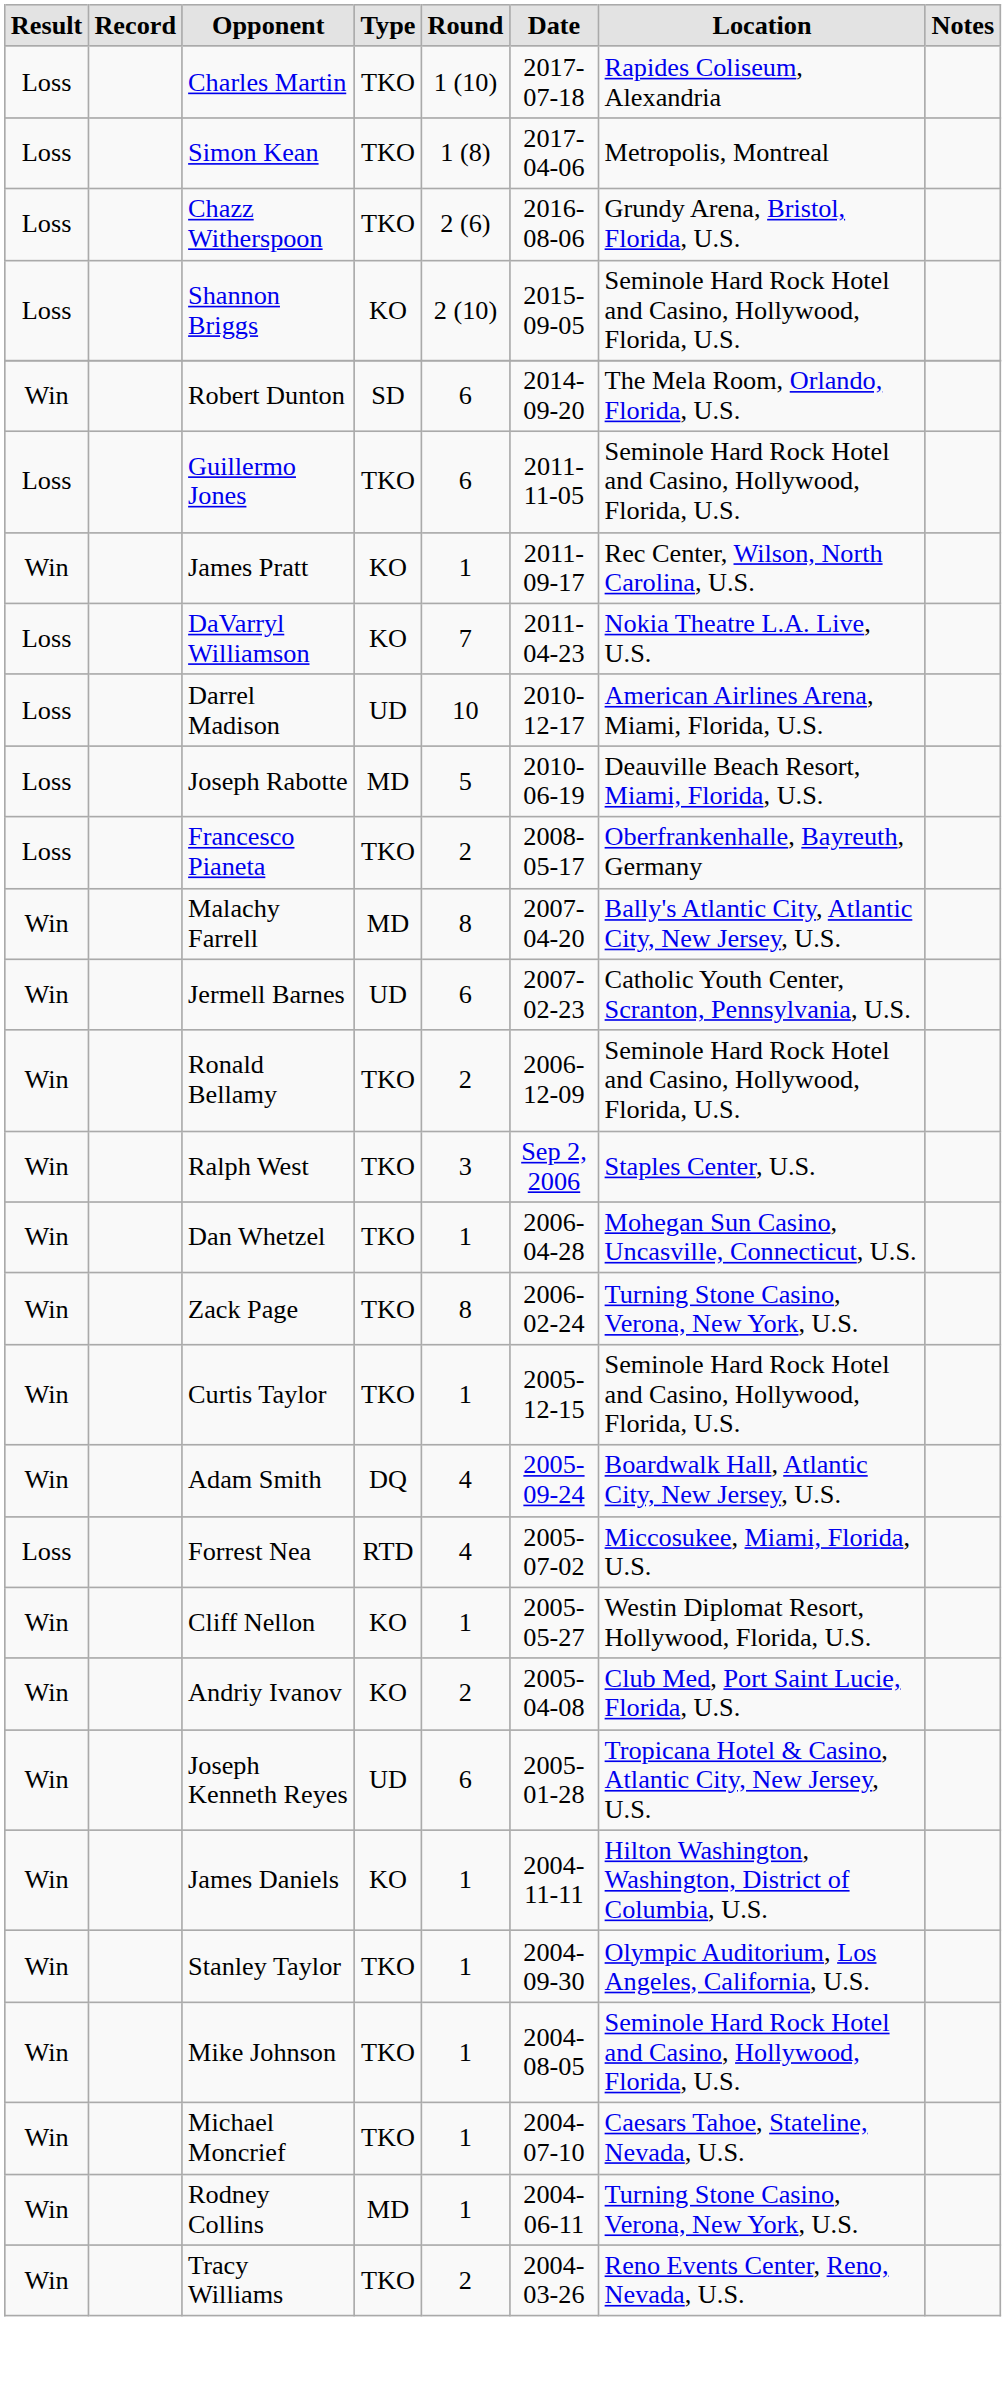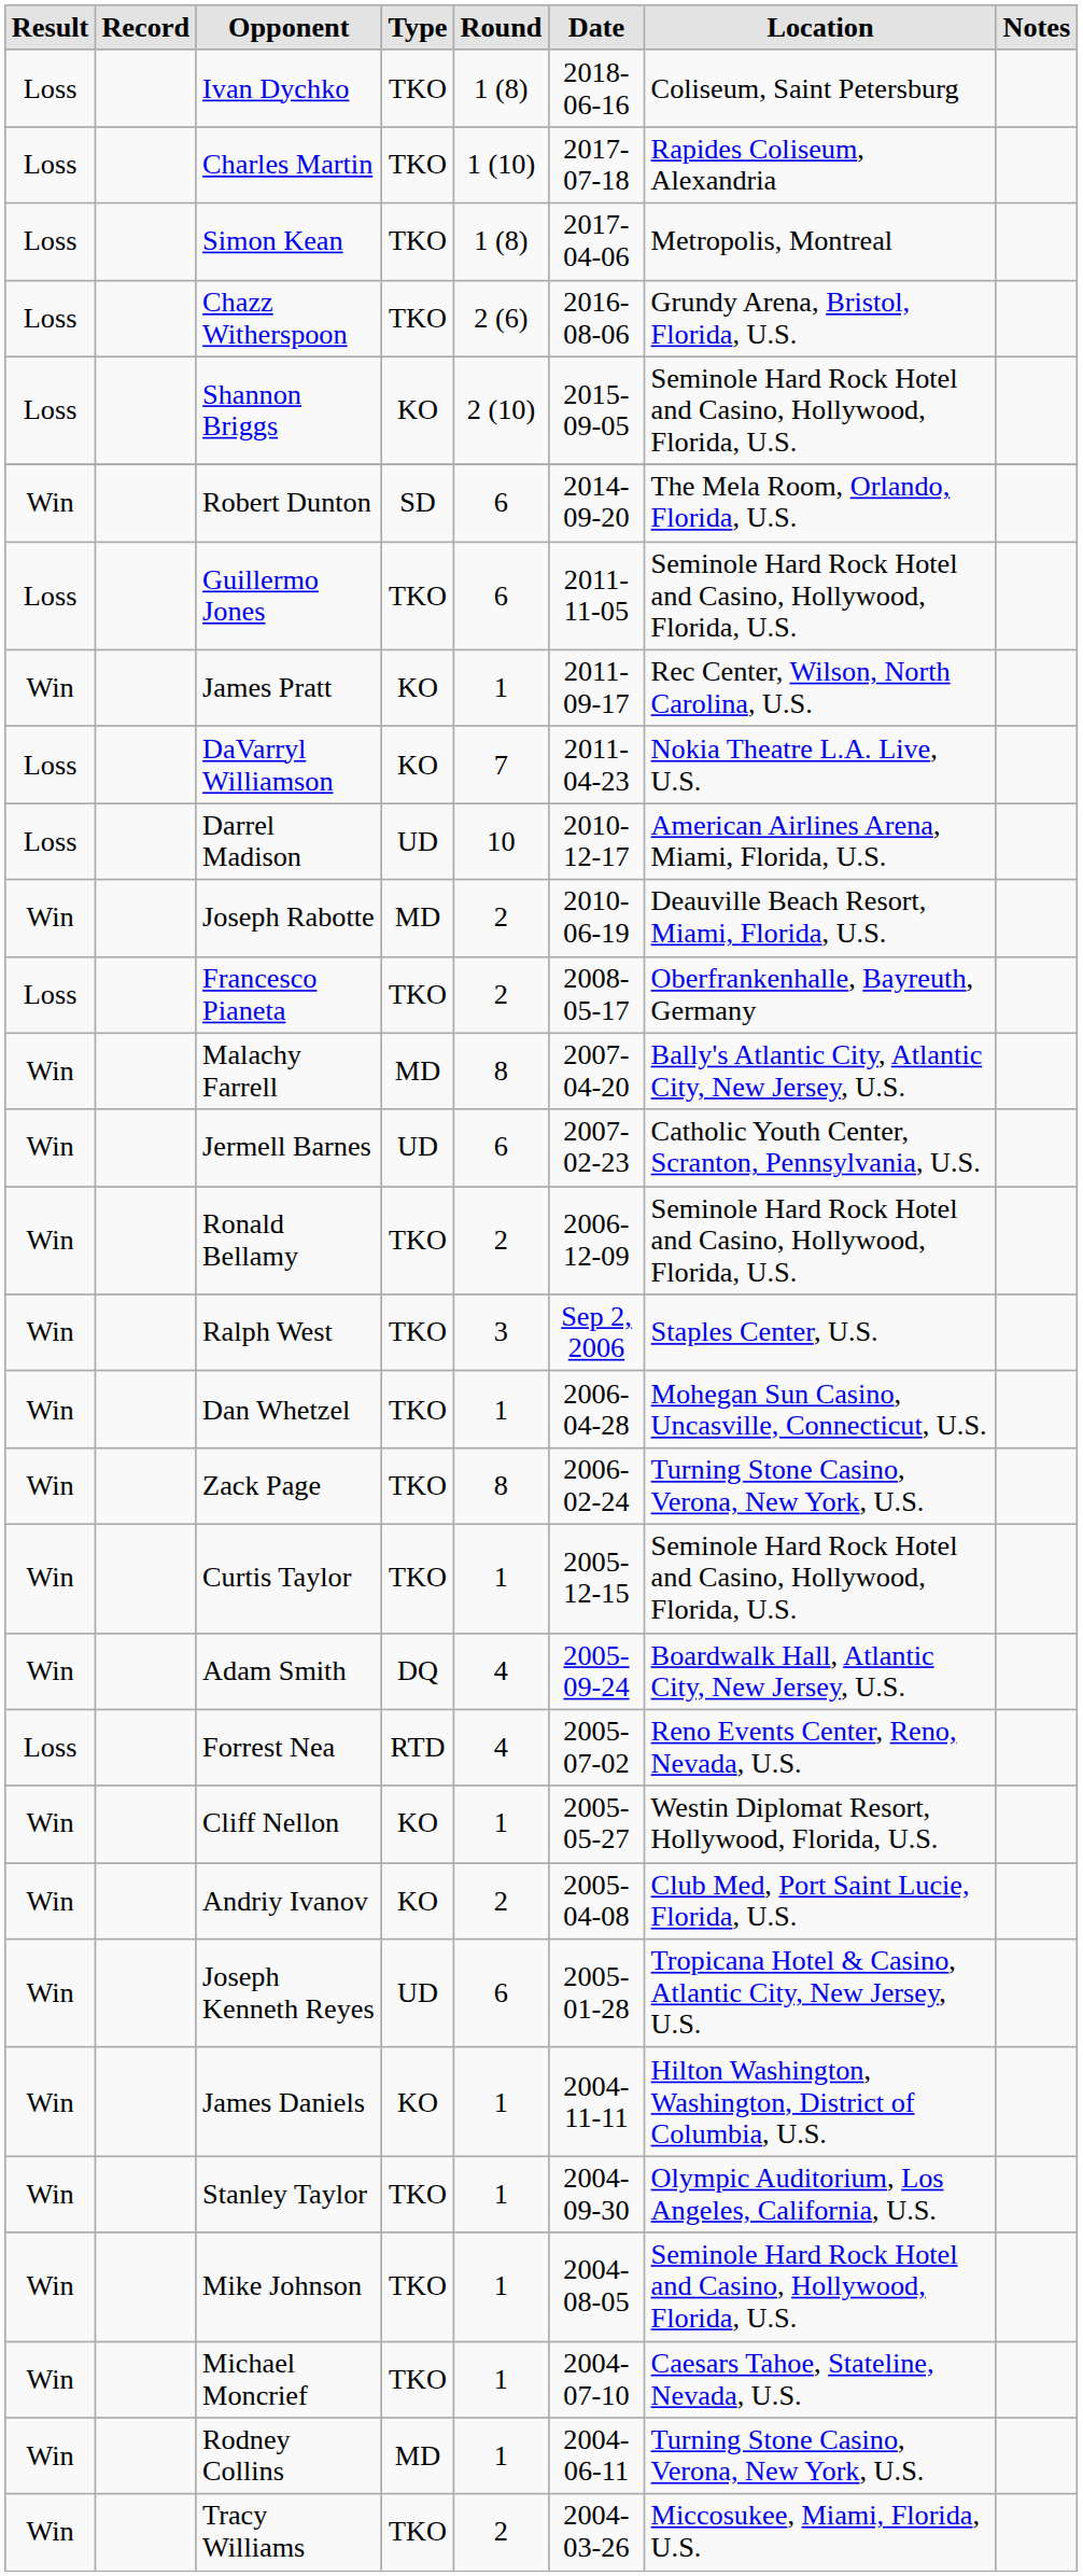+ row: Loss | Ivan Dychko | TKO | 1 (8) | 2018-06-16 | Coliseum, Saint Petersburg
Joseph Rabotte | Result: Loss -> Win
Joseph Rabotte | Round: 5 -> 2
Forrest Nea | Location: Miccosukee, Miami, Florida, U.S. -> Reno Events Center, Reno, Nevada, U.S.
Tracy Williams | Location: Reno Events Center, Reno, Nevada, U.S. -> Miccosukee, Miami, Florida, U.S.
